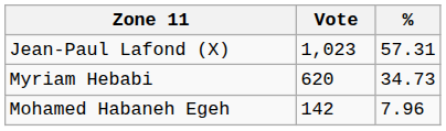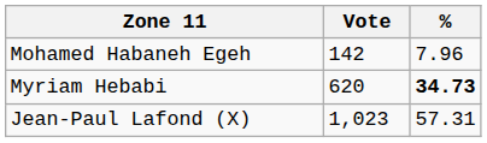rows swapped: Jean-Paul Lafond (X) <-> Mohamed Habaneh Egeh
Myriam Hebabi | %: normal -> bold
